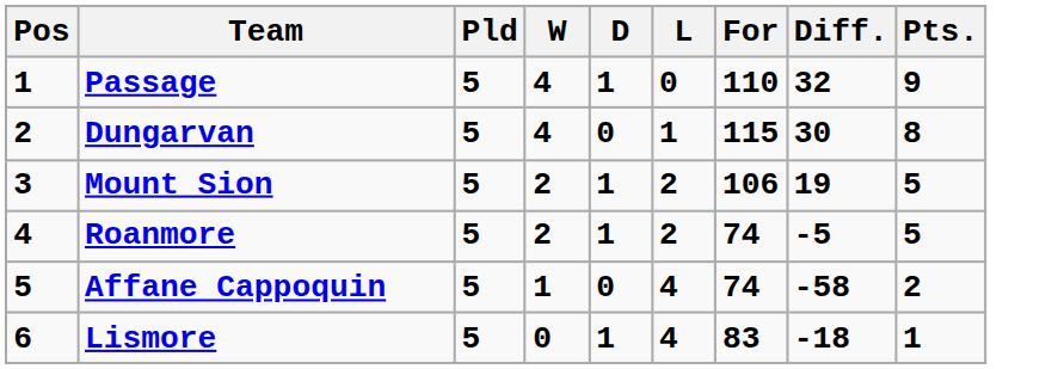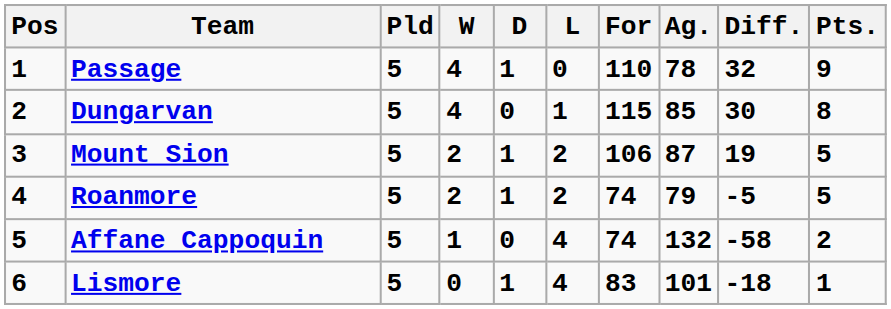+ column: Ag. | 78 | 85 | 87 | 79 | 132 | 101
